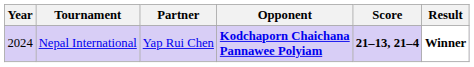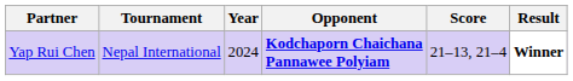columns swapped: Year <-> Partner
Nepal International | Score: bold -> normal
